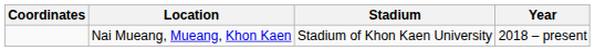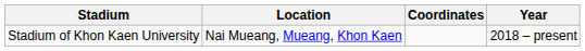columns swapped: Coordinates <-> Stadium
